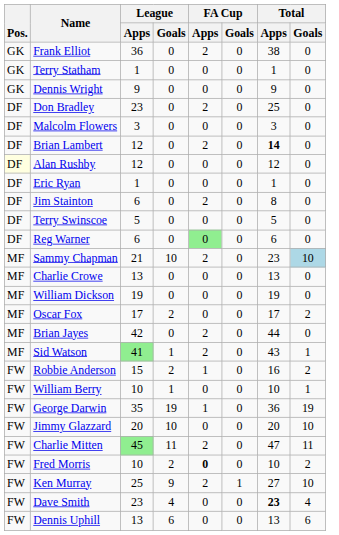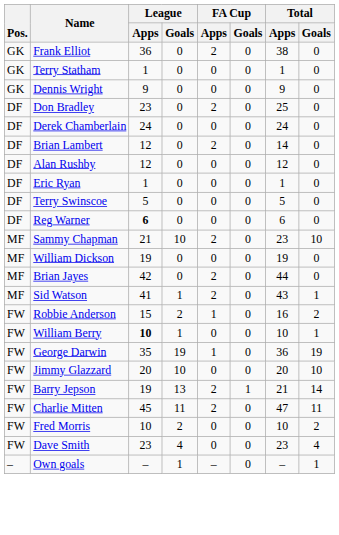+ row: DF | Derek Chamberlain | 24 | 0 | 0 | 0 | 24 | 0
- row: DF | Malcolm Flowers | 3 | 0 | 0 | 0 | 3 | 0
Brian Lambert | Total / Apps: bold -> normal
Alan Rushby | Pos.: lightyellow background -> no background
- row: DF | Jim Stainton | 6 | 0 | 2 | 0 | 8 | 0
Reg Warner | League / Apps: normal -> bold
Reg Warner | FA Cup / Apps: lightgreen background -> no background
Sammy Chapman | Total / Goals: lightblue background -> no background
- row: MF | Charlie Crowe | 13 | 0 | 0 | 0 | 13 | 0
- row: MF | Oscar Fox | 17 | 2 | 0 | 0 | 17 | 2
Sid Watson | League / Apps: lightgreen background -> no background
William Berry | League / Apps: normal -> bold
+ row: FW | Barry Jepson | 19 | 13 | 2 | 1 | 21 | 14
Charlie Mitten | League / Apps: lightgreen background -> no background
Fred Morris | FA Cup / Apps: bold -> normal
- row: FW | Ken Murray | 25 | 9 | 2 | 1 | 27 | 10
Dave Smith | Total / Apps: bold -> normal
- row: FW | Dennis Uphill | 13 | 6 | 0 | 0 | 13 | 6
+ row: – | Own goals | – | 1 | – | 0 | – | 1
